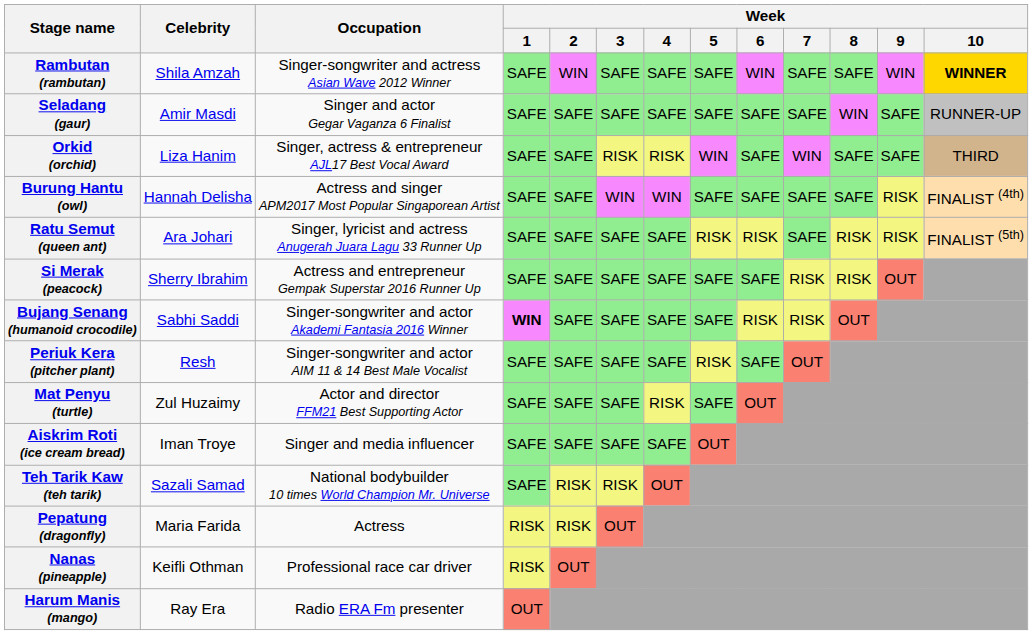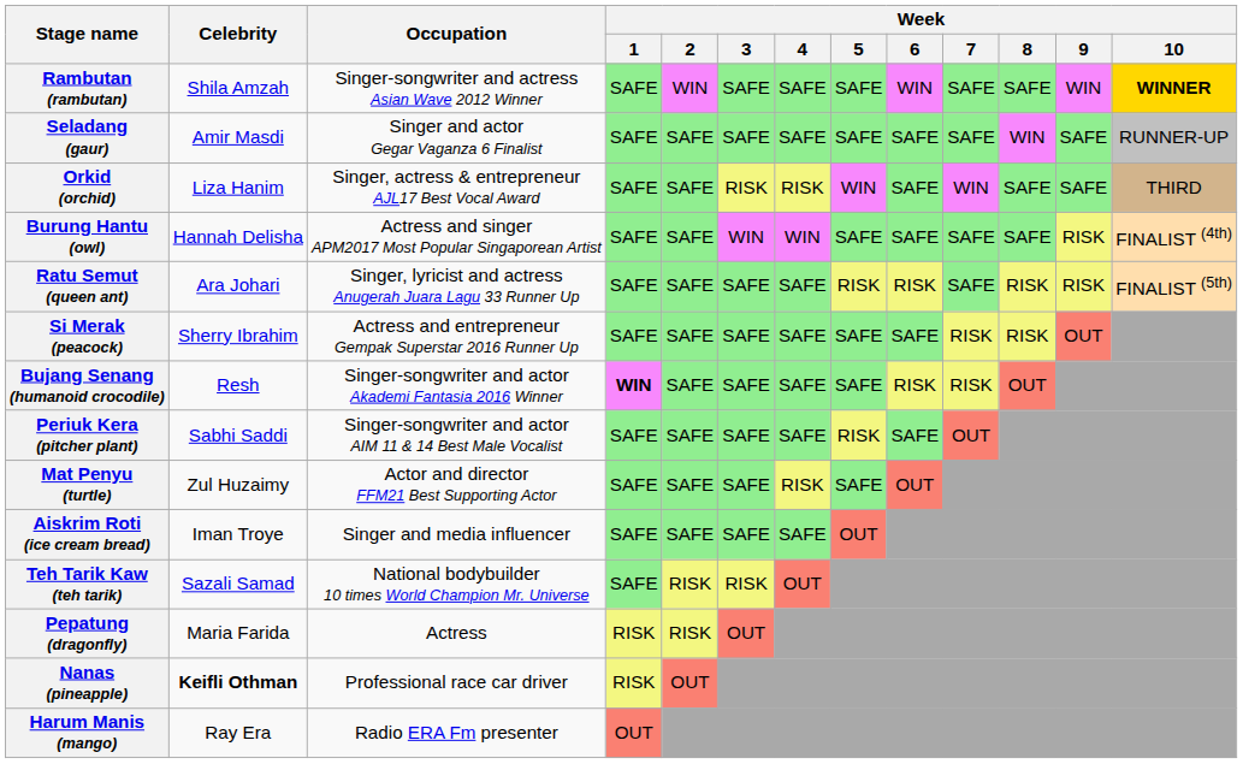Bujang Senang (humanoid crocodile) | Celebrity: Sabhi Saddi -> Resh
Periuk Kera (pitcher plant) | Celebrity: Resh -> Sabhi Saddi
Nanas (pineapple) | Celebrity: normal -> bold
